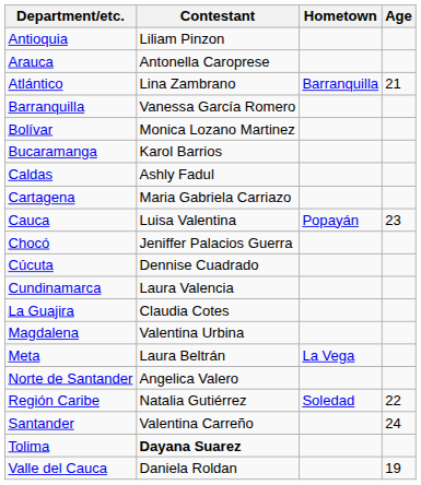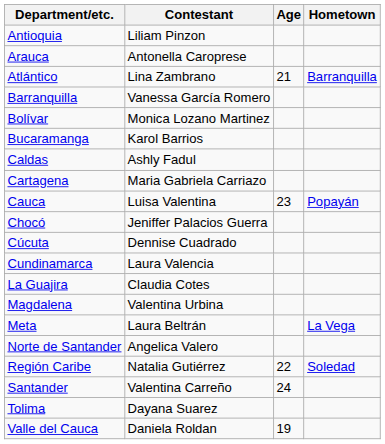columns swapped: Age <-> Hometown
Tolima | Contestant: bold -> normal
